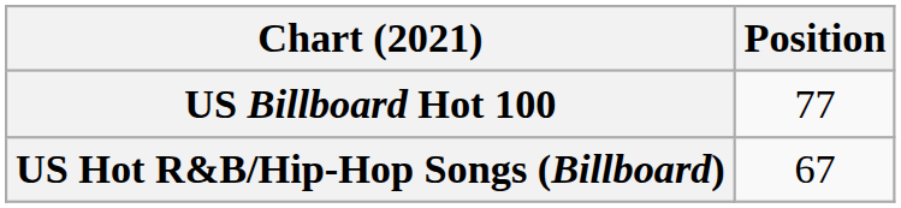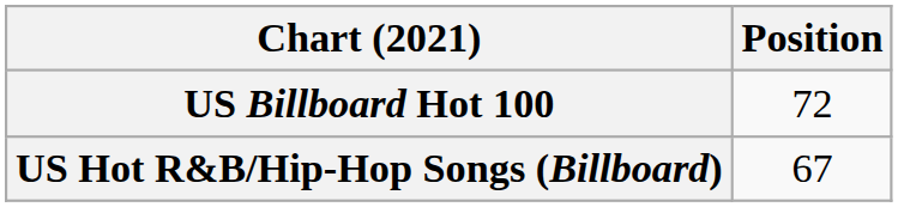US Billboard Hot 100 | Position: 77 -> 72
